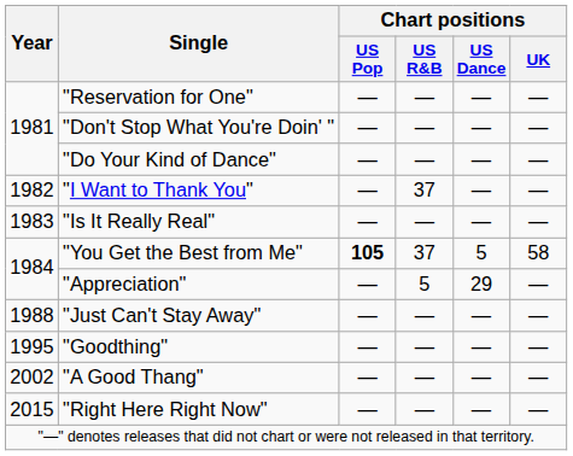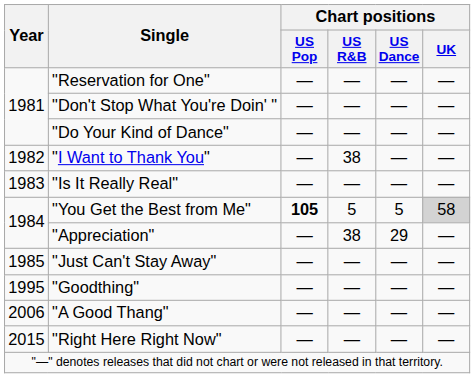"I Want to Thank You" | Chart positions / US R&B: 37 -> 38
"You Get the Best from Me" | Chart positions / US R&B: 37 -> 5
"You Get the Best from Me" | Chart positions / UK: no background -> lightgrey background
"Appreciation" | Chart positions / US R&B: 5 -> 38
"Just Can't Stay Away" | Year: 1988 -> 1985
"A Good Thang" | Year: 2002 -> 2006
